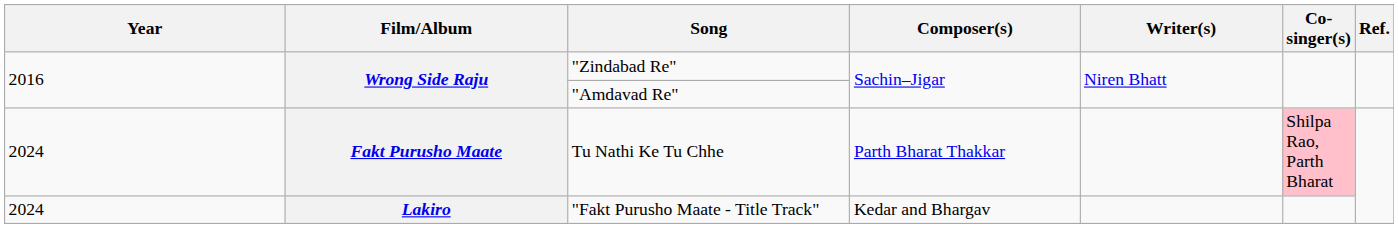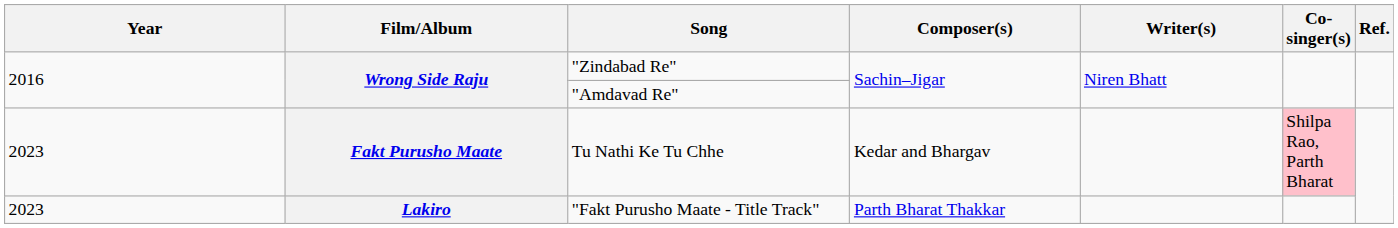Tu Nathi Ke Tu Chhe | Year: 2024 -> 2023
Tu Nathi Ke Tu Chhe | Composer(s): Parth Bharat Thakkar -> Kedar and Bhargav
"Fakt Purusho Maate - Title Track" | Year: 2024 -> 2023
"Fakt Purusho Maate - Title Track" | Composer(s): Kedar and Bhargav -> Parth Bharat Thakkar
